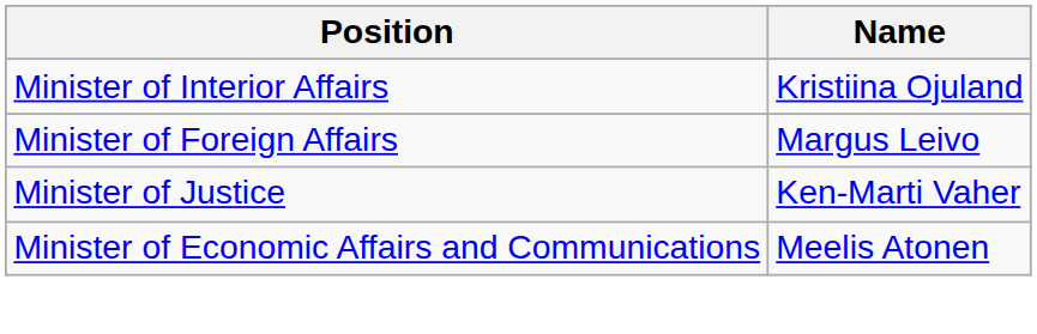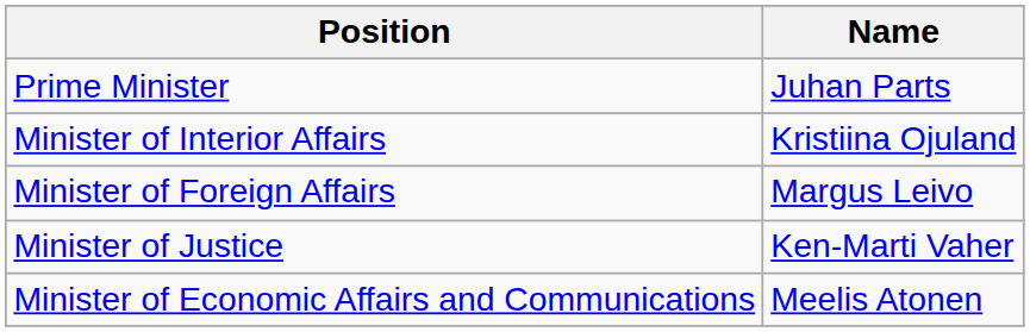+ row: Prime Minister | Juhan Parts
